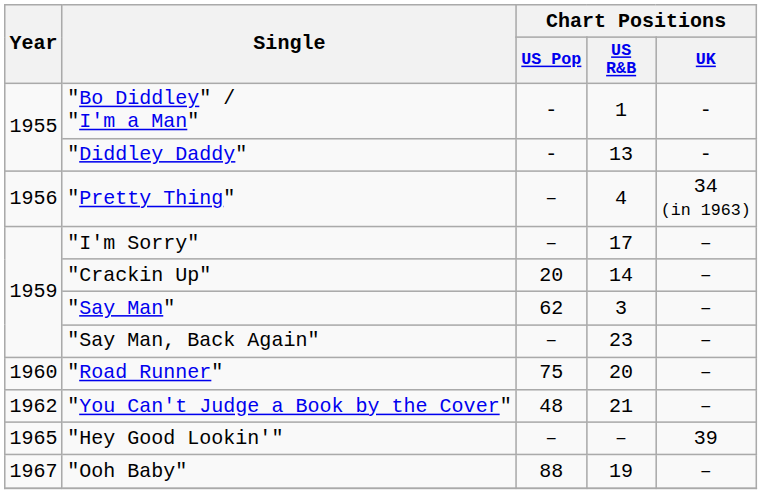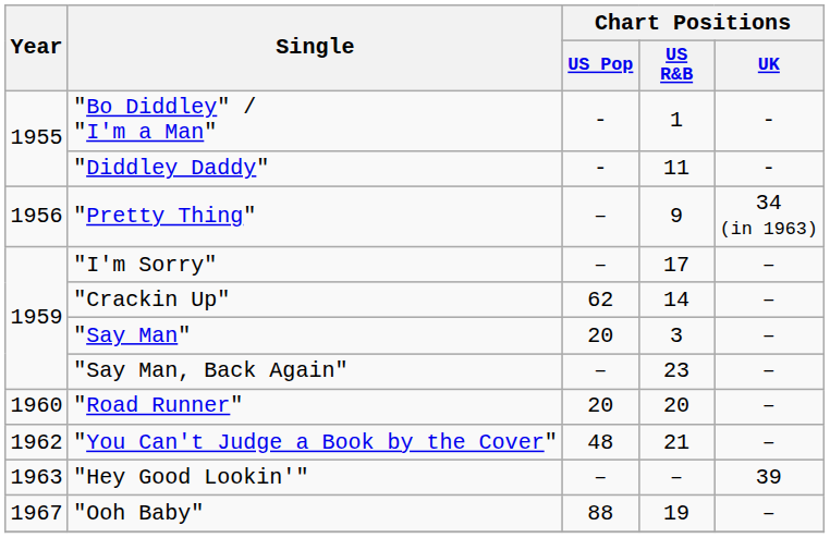"Diddley Daddy" | Chart Positions / US R&B: 13 -> 11
"Pretty Thing" | Chart Positions / US R&B: 4 -> 9
"Crackin Up" | Chart Positions / US Pop: 20 -> 62
"Say Man" | Chart Positions / US Pop: 62 -> 20
"Road Runner" | Chart Positions / US Pop: 75 -> 20
"Hey Good Lookin'" | Year: 1965 -> 1963
